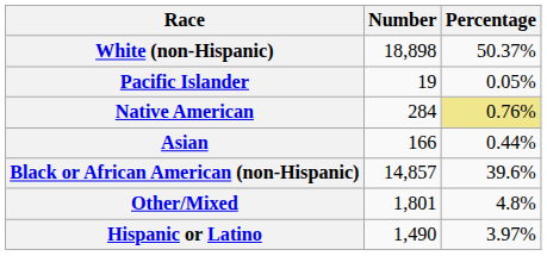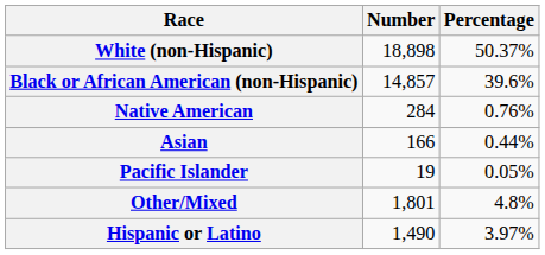rows swapped: Black or African American (non-Hispanic) <-> Pacific Islander
Native American | Percentage: khaki background -> no background
